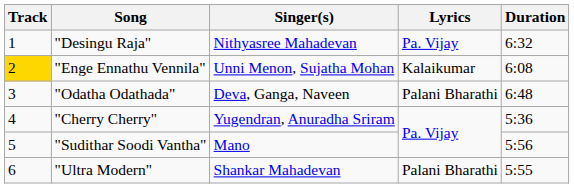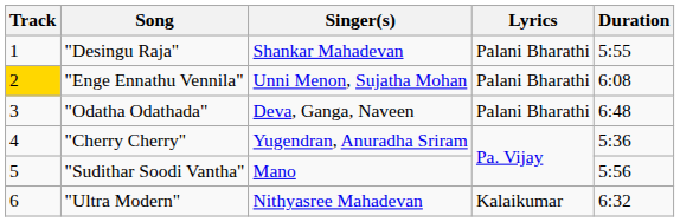"Desingu Raja" | Singer(s): Nithyasree Mahadevan -> Shankar Mahadevan
"Desingu Raja" | Lyrics: Pa. Vijay -> Palani Bharathi
"Desingu Raja" | Duration: 6:32 -> 5:55
"Enge Ennathu Vennila" | Lyrics: Kalaikumar -> Palani Bharathi
"Ultra Modern" | Singer(s): Shankar Mahadevan -> Nithyasree Mahadevan
"Ultra Modern" | Lyrics: Palani Bharathi -> Kalaikumar
"Ultra Modern" | Duration: 5:55 -> 6:32
